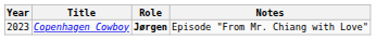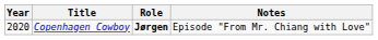Copenhagen Cowboy | Year: 2023 -> 2020
